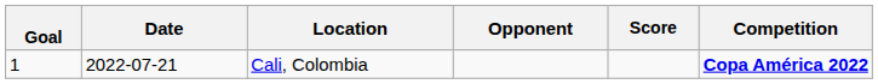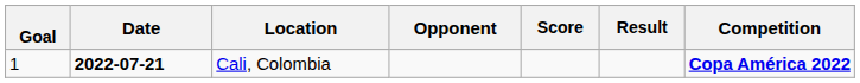+ column: Result
Cali, Colombia | Date: normal -> bold
